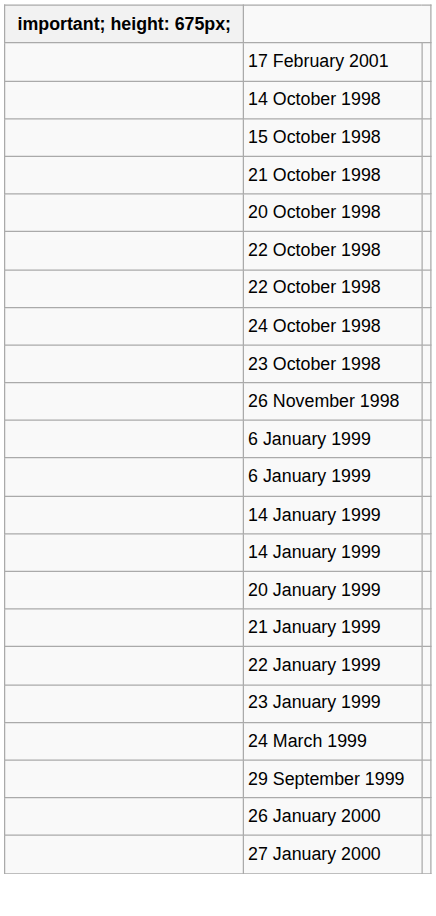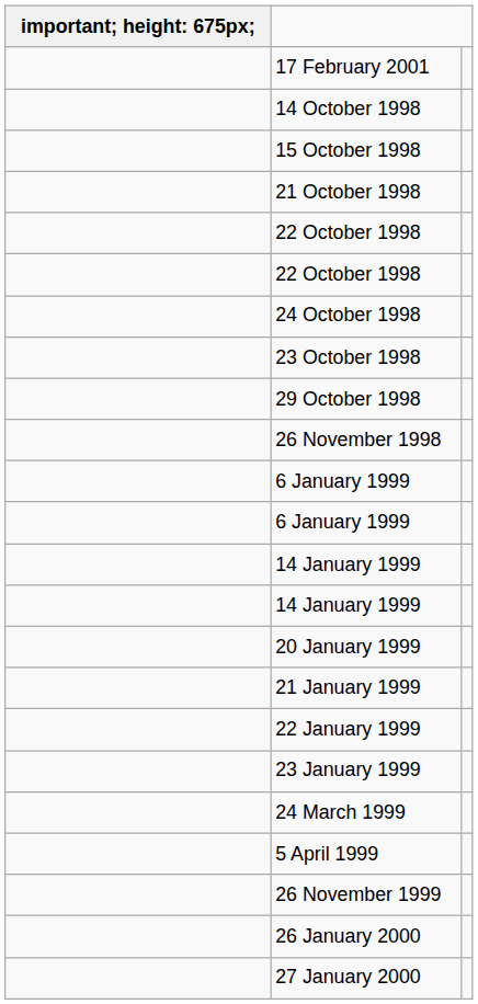- row: 20 October 1998
+ row: 29 October 1998
+ row: 5 April 1999
- row: 29 September 1999
+ row: 26 November 1999
